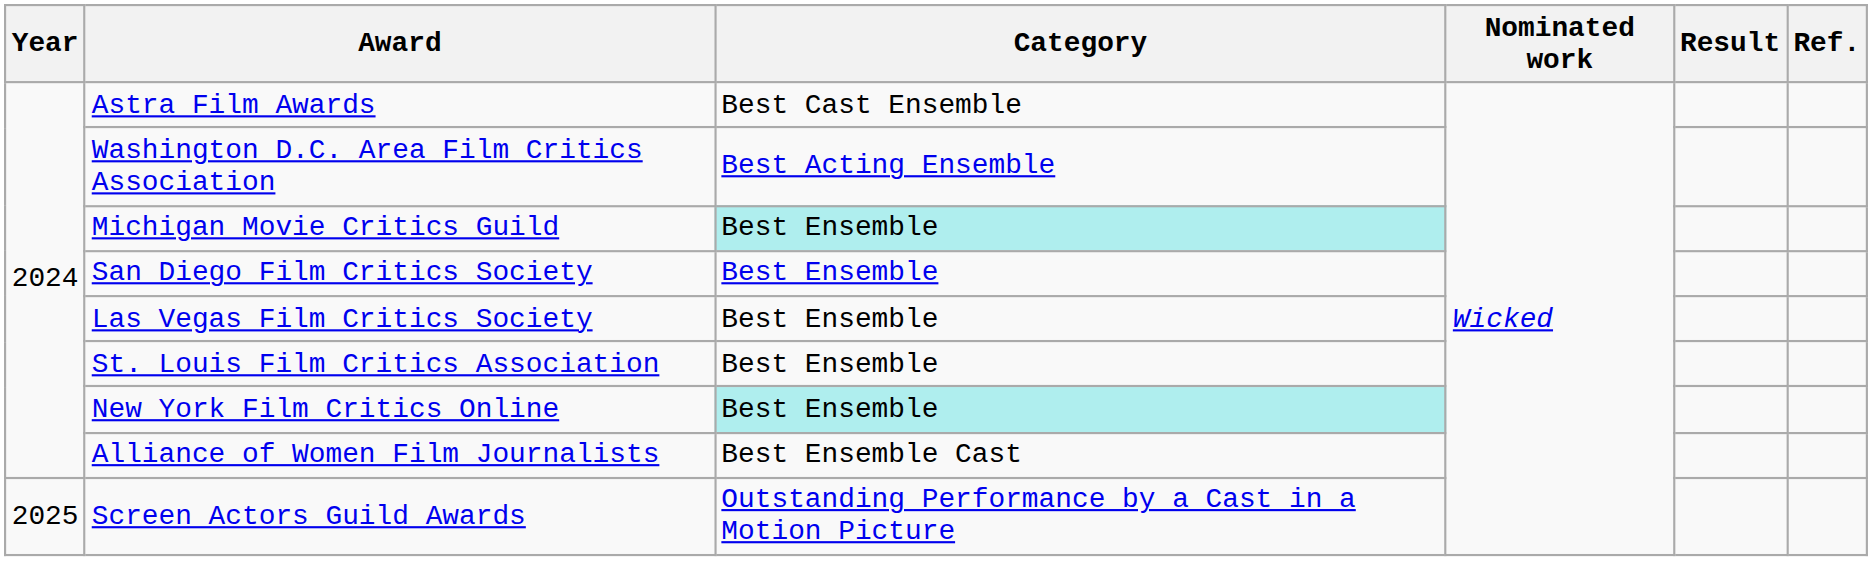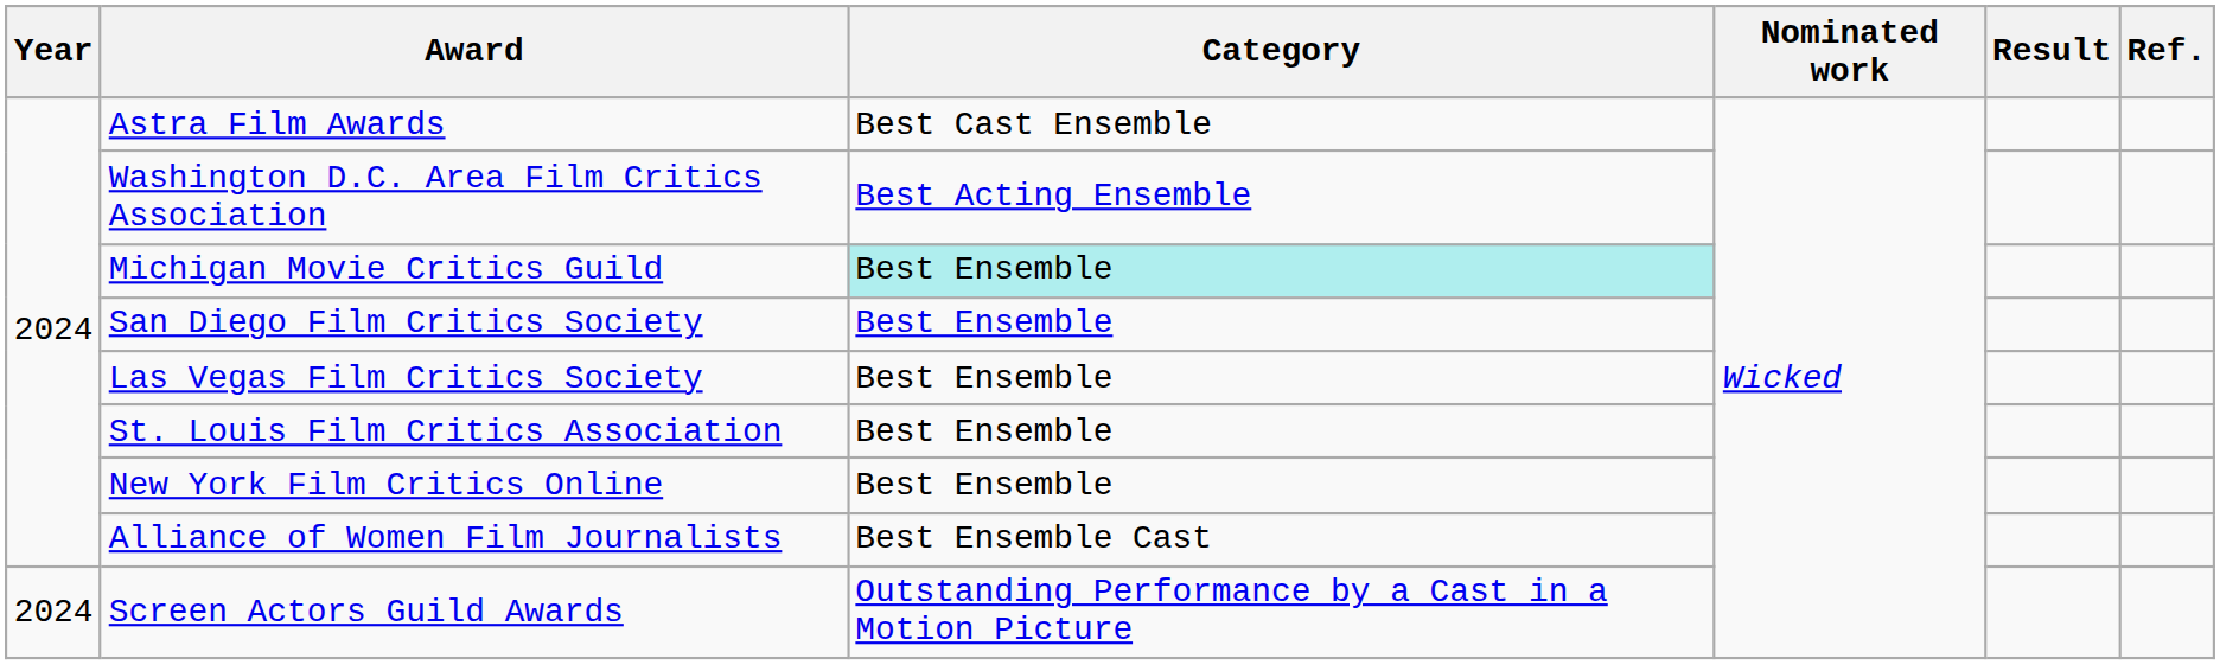New York Film Critics Online | Category: paleturquoise background -> no background
Screen Actors Guild Awards | Year: 2025 -> 2024
